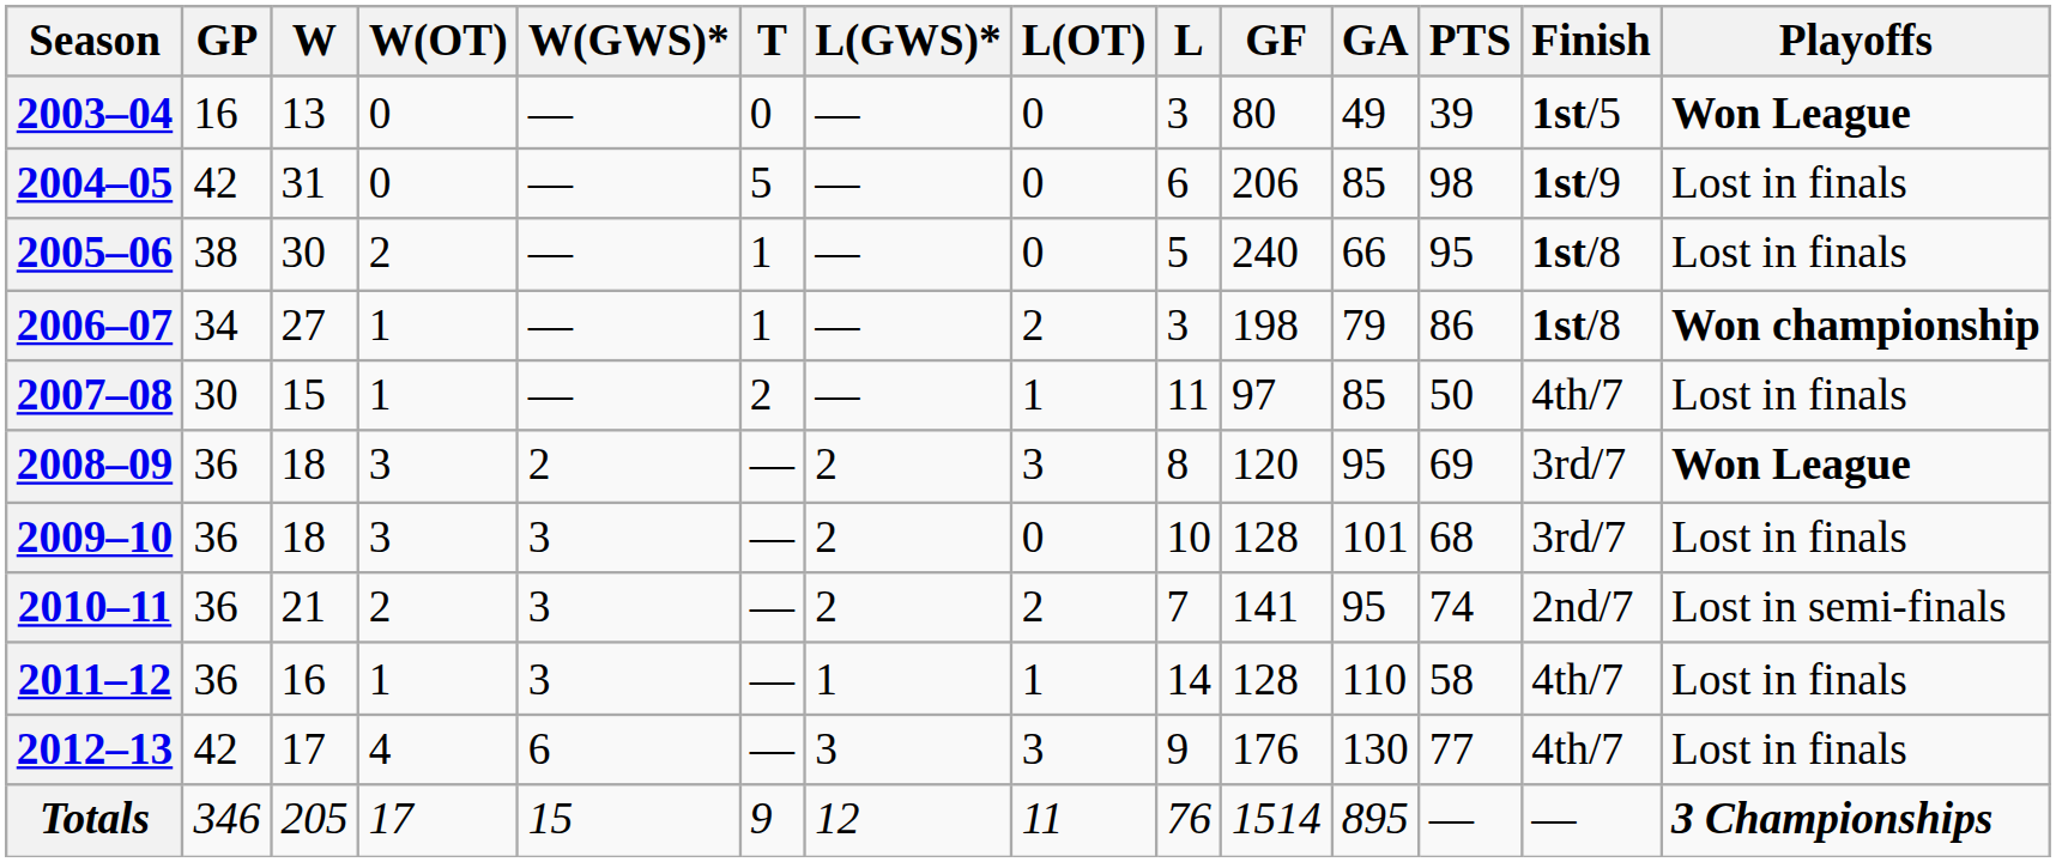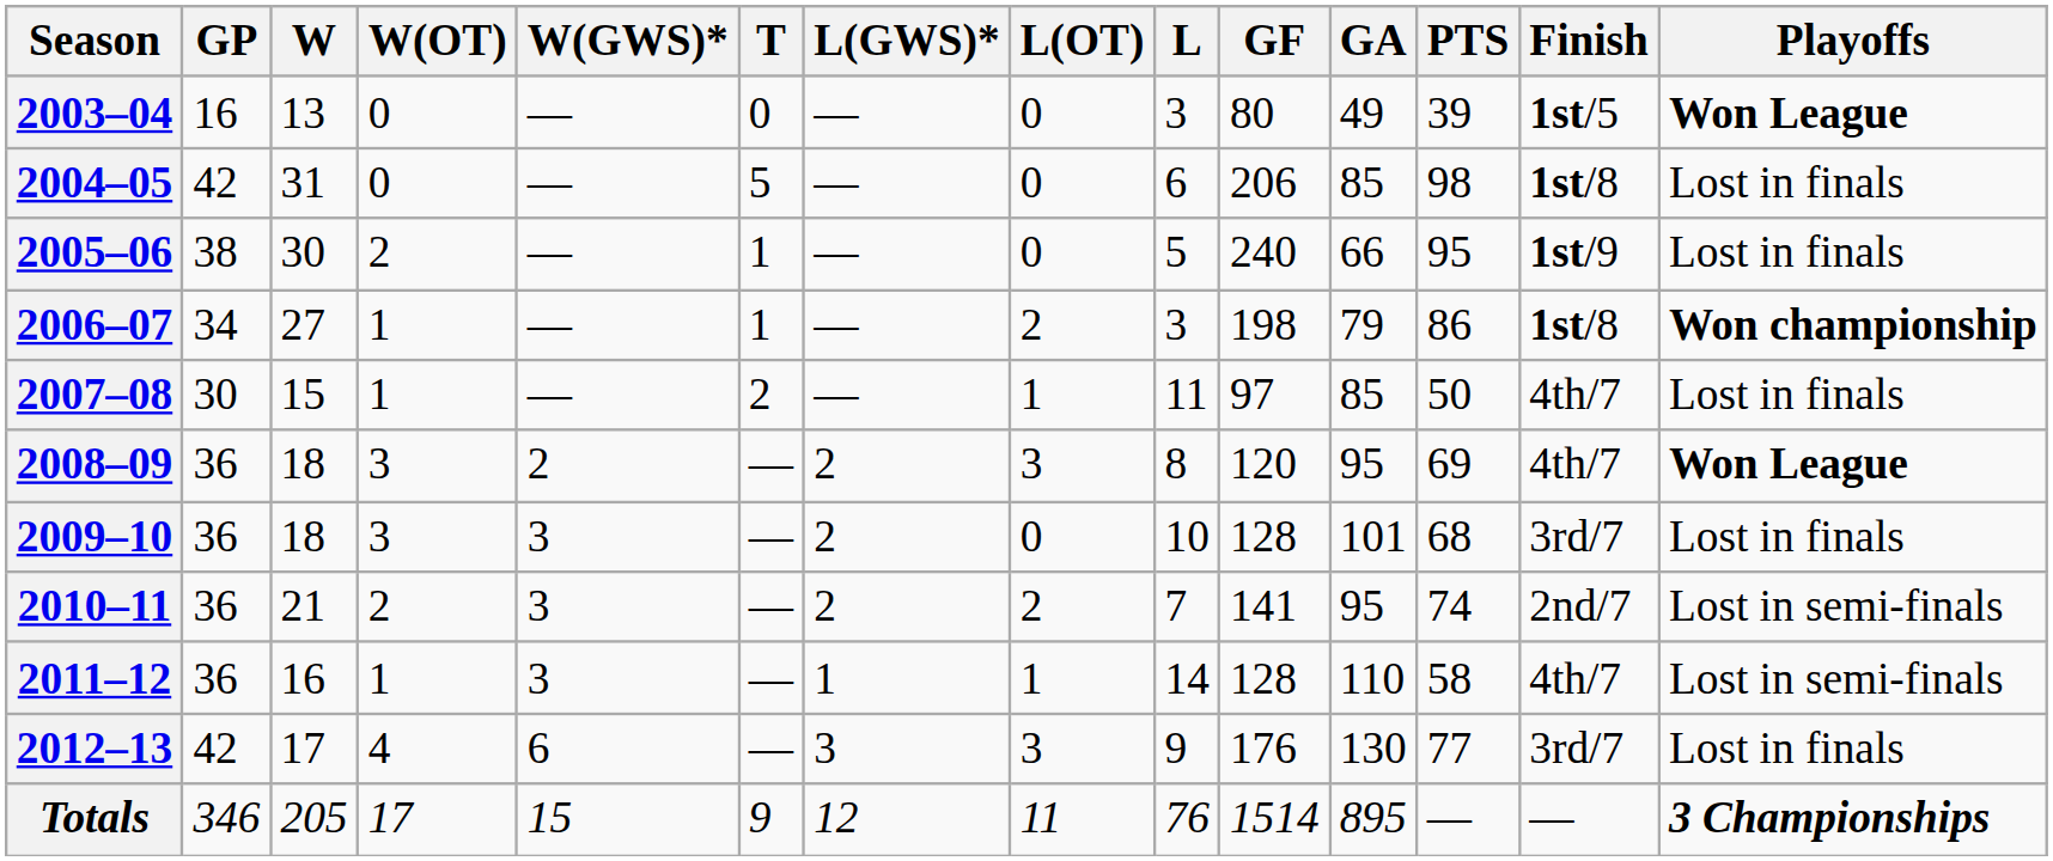2004–05 | Finish: 1st/9 -> 1st/8
2005–06 | Finish: 1st/8 -> 1st/9
2008–09 | Finish: 3rd/7 -> 4th/7
2011–12 | Playoffs: Lost in finals -> Lost in semi-finals
2012–13 | Finish: 4th/7 -> 3rd/7
